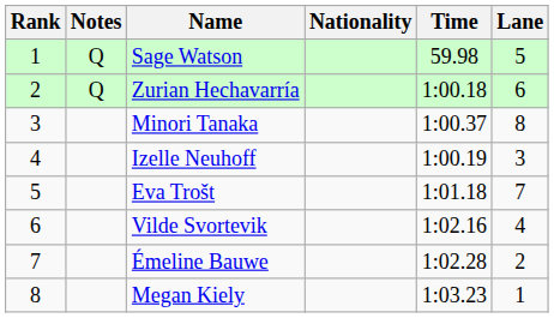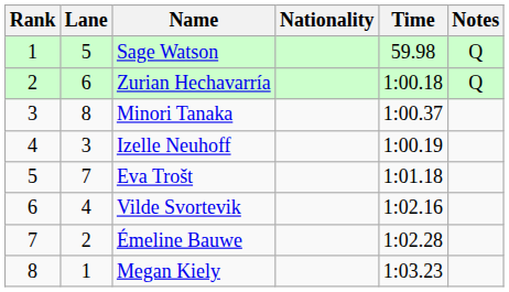columns swapped: Lane <-> Notes
